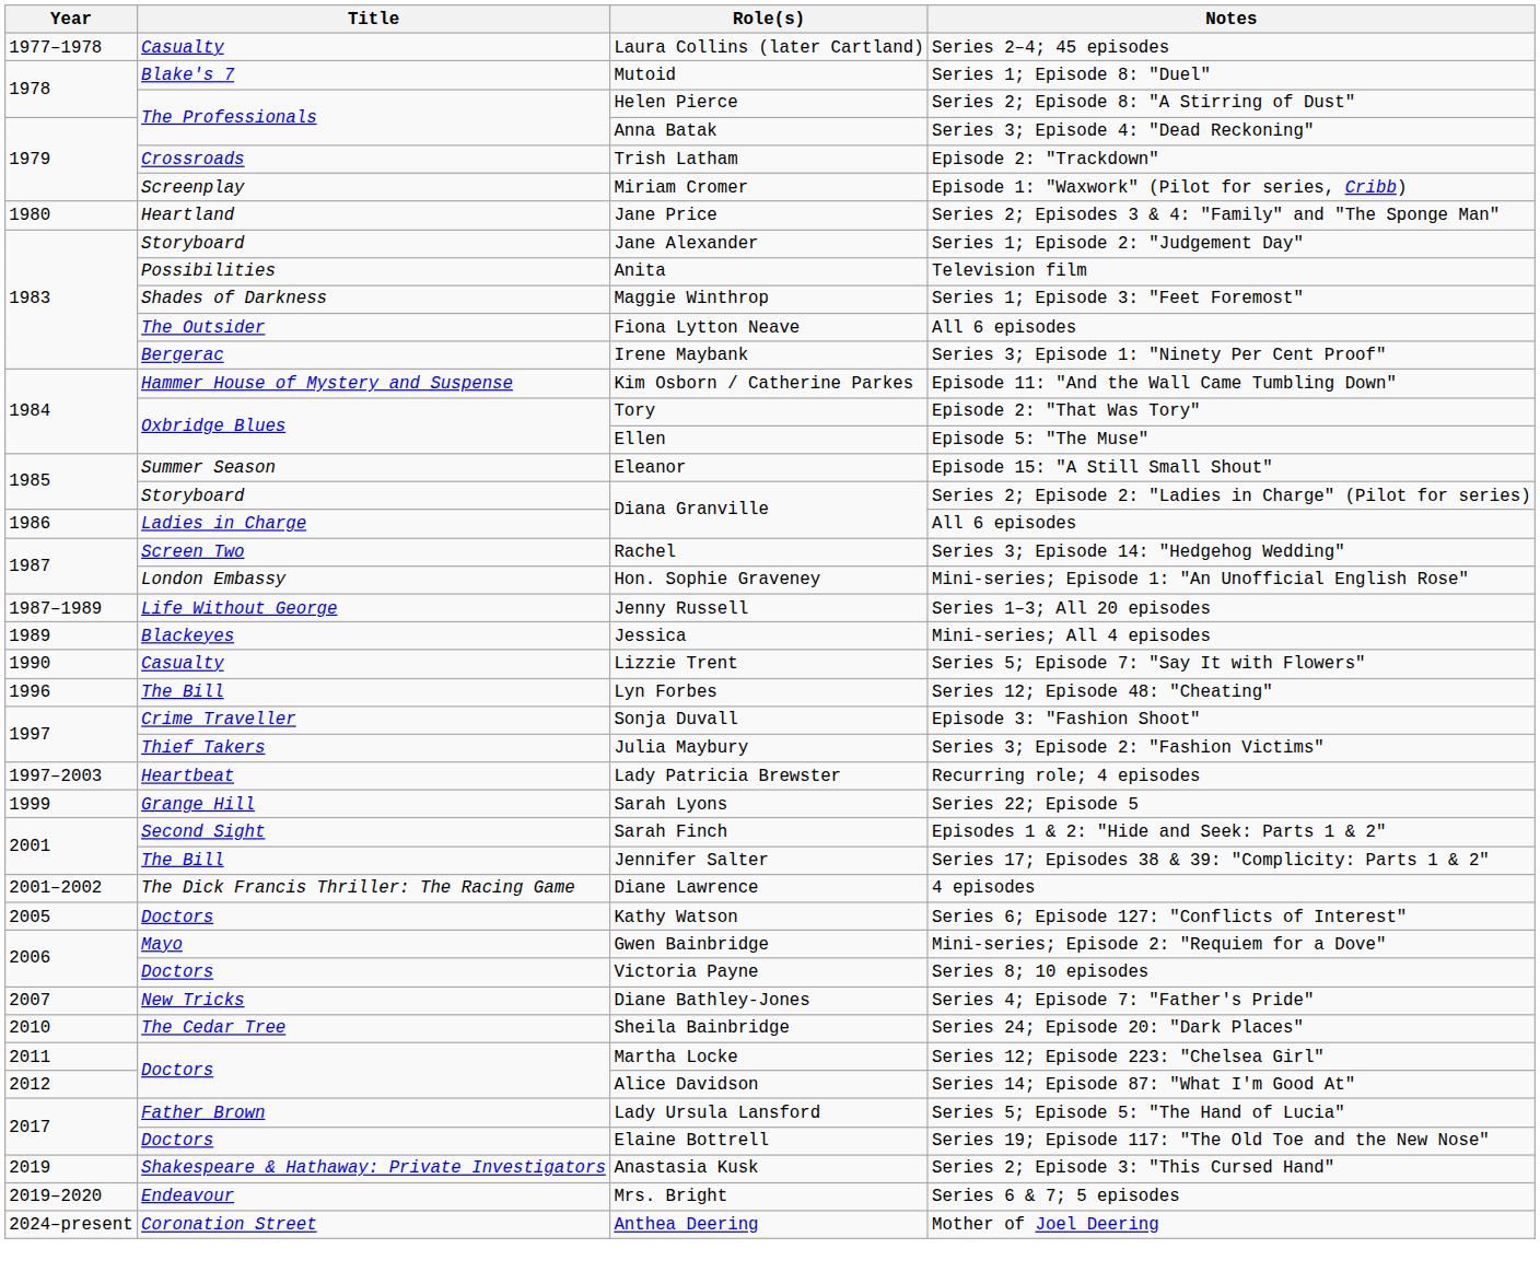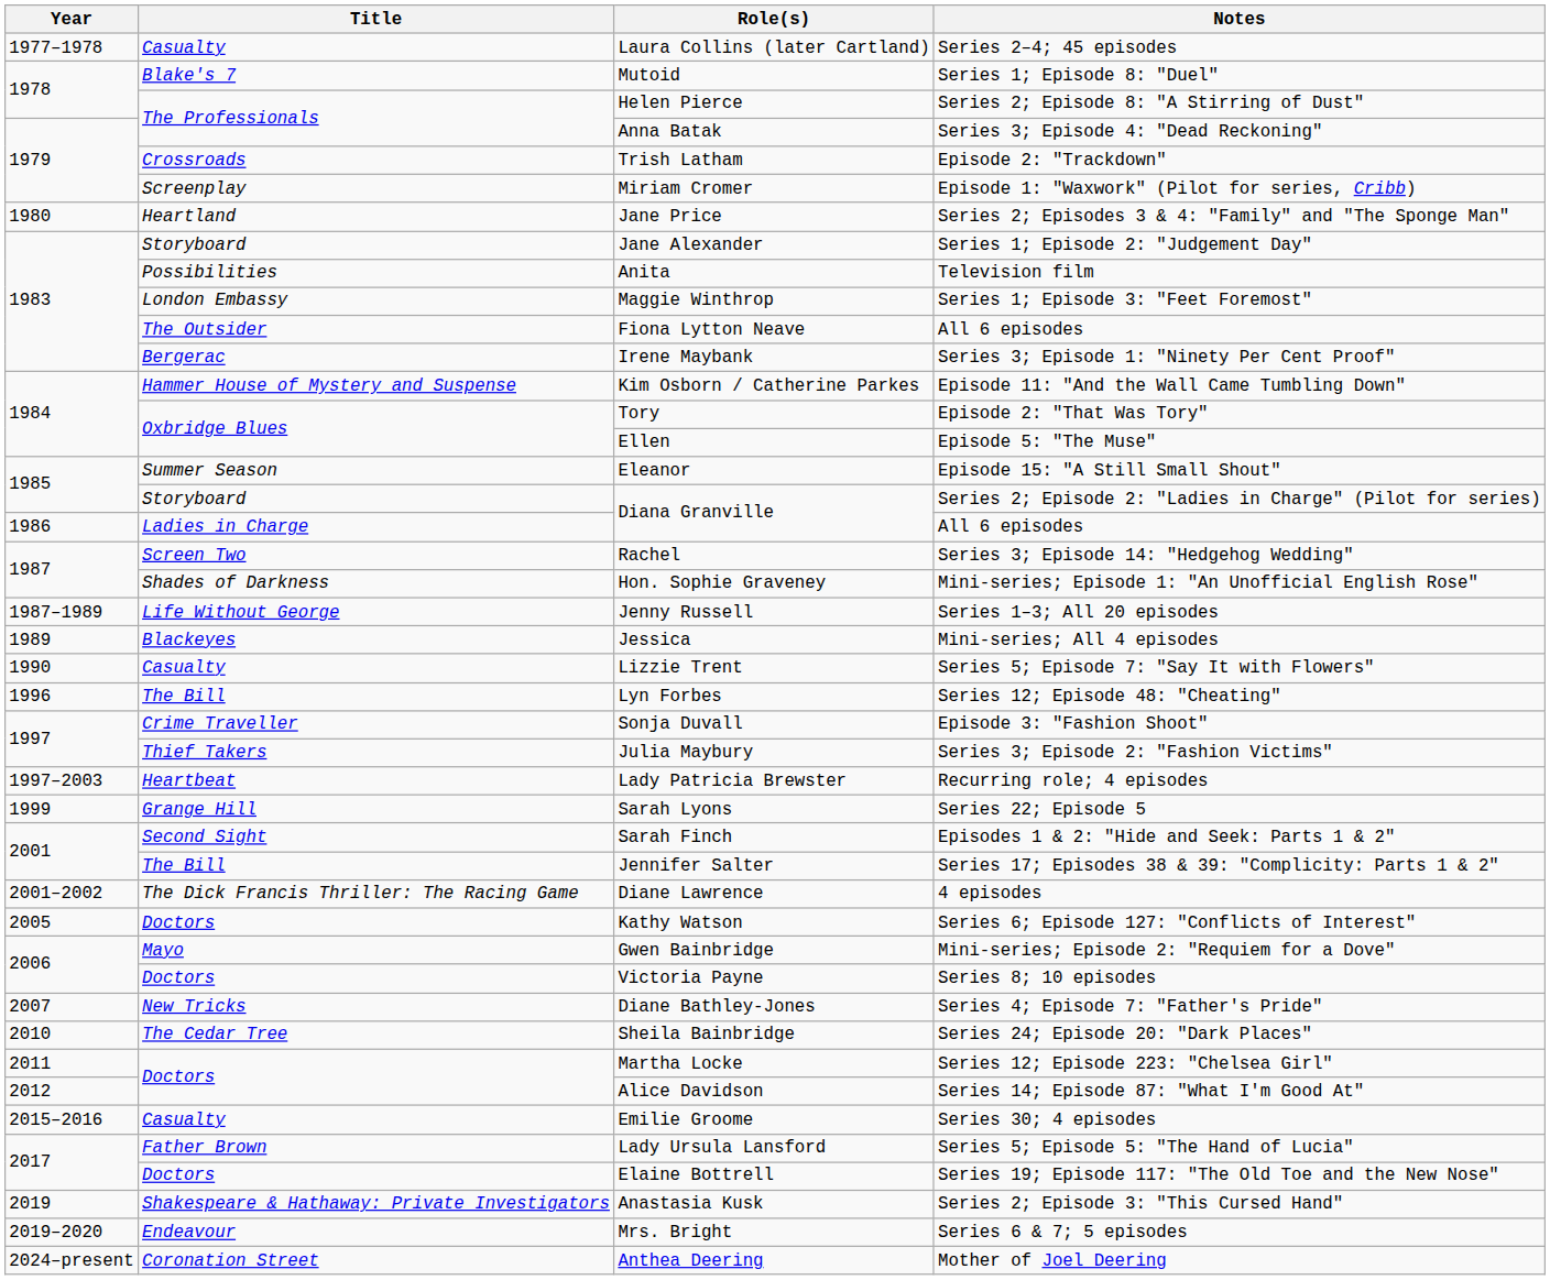Maggie Winthrop | Title: Shades of Darkness -> London Embassy
Hon. Sophie Graveney | Title: London Embassy -> Shades of Darkness
+ row: 2015–2016 | Casualty | Emilie Groome | Series 30; 4 episodes
